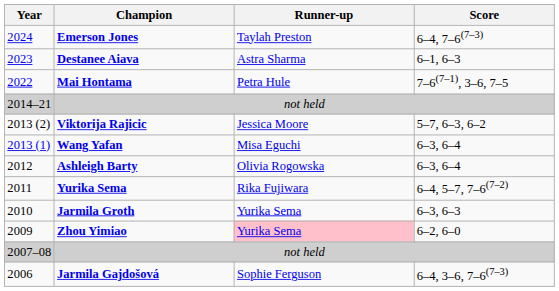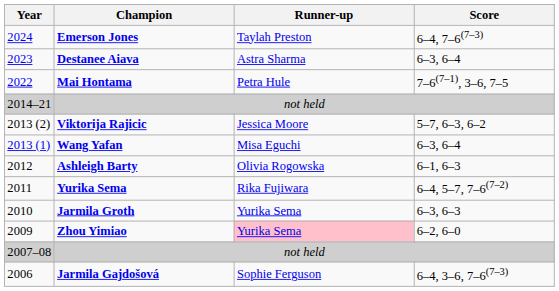Destanee Aiava | Score: 6–1, 6–3 -> 6–3, 6–4
Ashleigh Barty | Score: 6–3, 6–4 -> 6–1, 6–3
